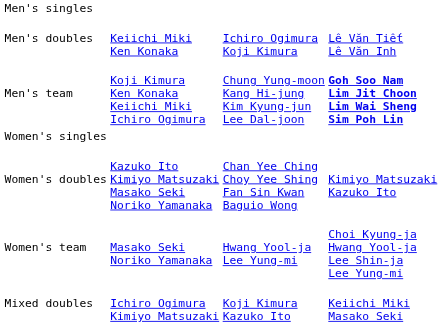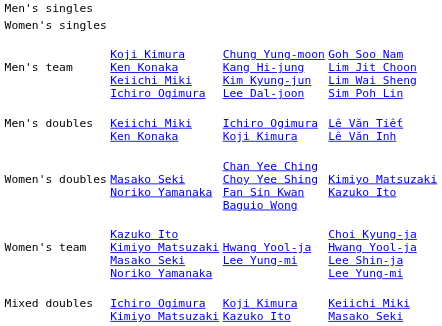rows swapped: Men's doubles <-> Women's singles
Men's team | column 4: bold -> normal
Women's doubles | column 2: Kazuko Ito Kimiyo Matsuzaki Masako Seki Noriko Yamanaka -> Masako Seki Noriko Yamanaka
Women's team | column 2: Masako Seki Noriko Yamanaka -> Kazuko Ito Kimiyo Matsuzaki Masako Seki Noriko Yamanaka
